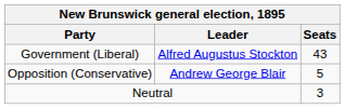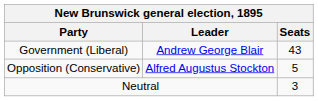Government (Liberal) | Leader: Alfred Augustus Stockton -> Andrew George Blair
Opposition (Conservative) | Leader: Andrew George Blair -> Alfred Augustus Stockton
